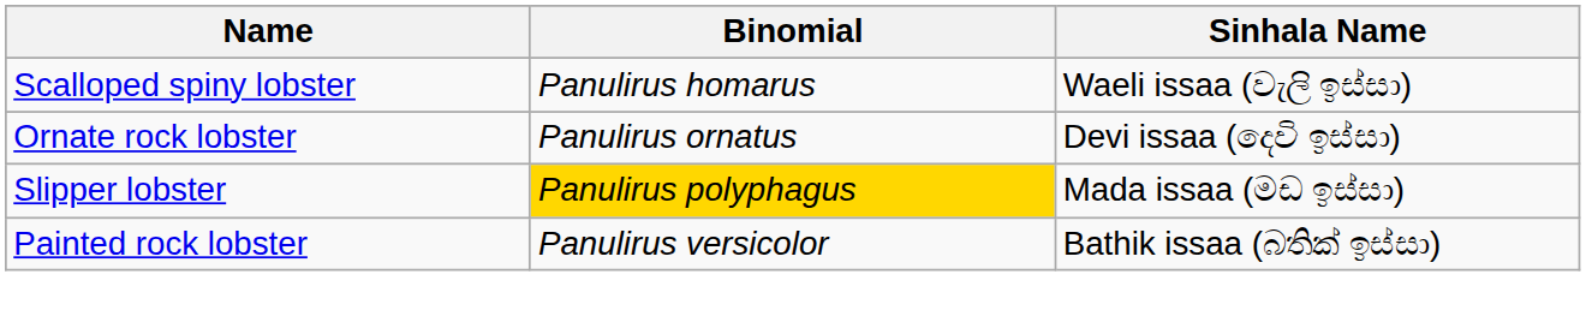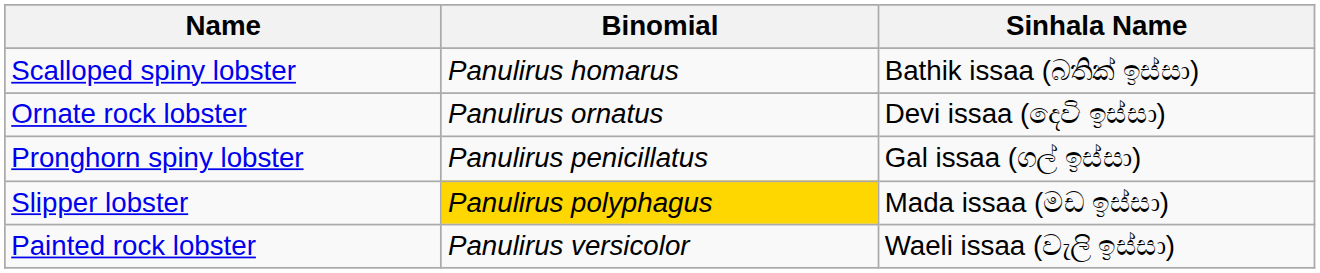Scalloped spiny lobster | Sinhala Name: Waeli issaa (වැලි ඉස්සා) -> Bathik issaa (බතික් ඉස්සා)
+ row: Pronghorn spiny lobster | Panulirus penicillatus | Gal issaa (ගල් ඉස්සා)
Painted rock lobster | Sinhala Name: Bathik issaa (බතික් ඉස්සා) -> Waeli issaa (වැලි ඉස්සා)
